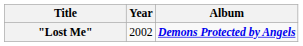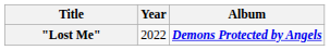"Lost Me" | Year: 2002 -> 2022
